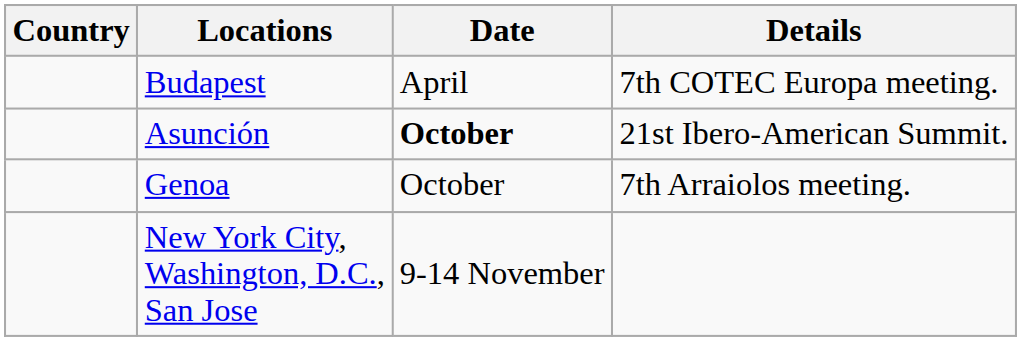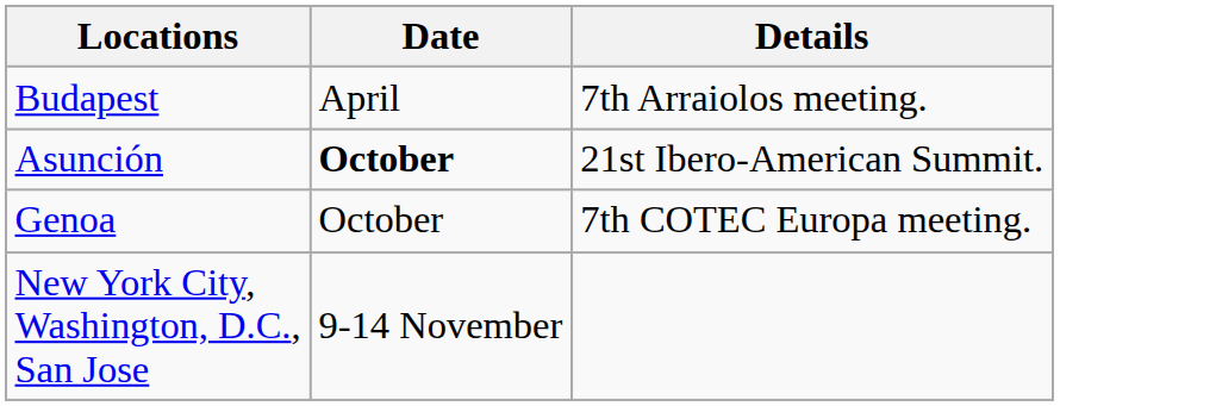- column: Country
Budapest | Details: 7th COTEC Europa meeting. -> 7th Arraiolos meeting.
Genoa | Details: 7th Arraiolos meeting. -> 7th COTEC Europa meeting.
